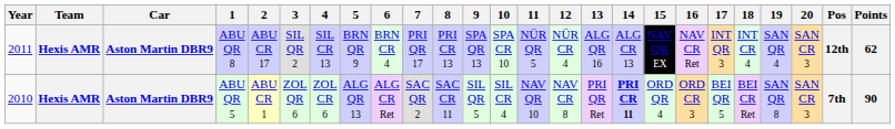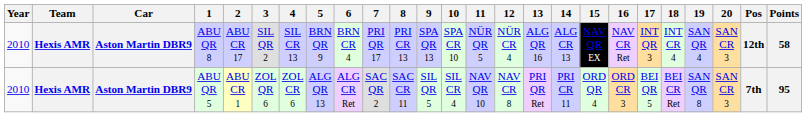ABU QR 8 | Year: 2011 -> 2010
ABU QR 8 | Points: 62 -> 58
ABU QR 5 | 14: bold -> normal
ABU QR 5 | Points: 90 -> 95
